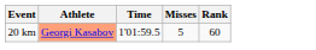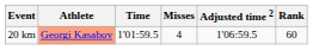+ column: Adjusted time 2 | 1'06:59.5
20 km | Misses: 5 -> 4
